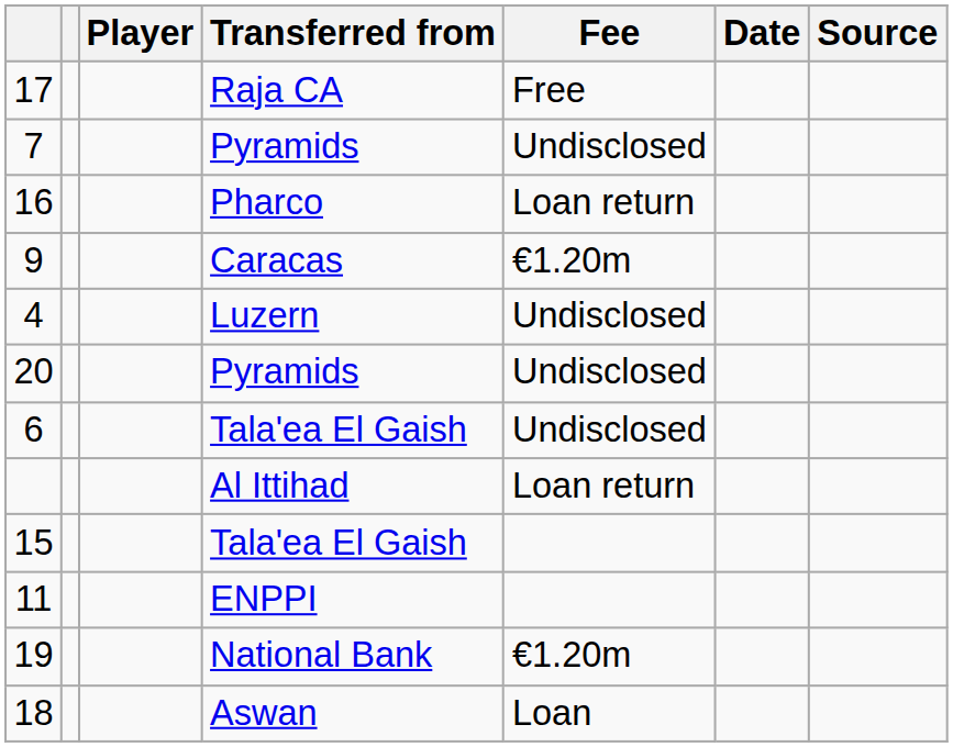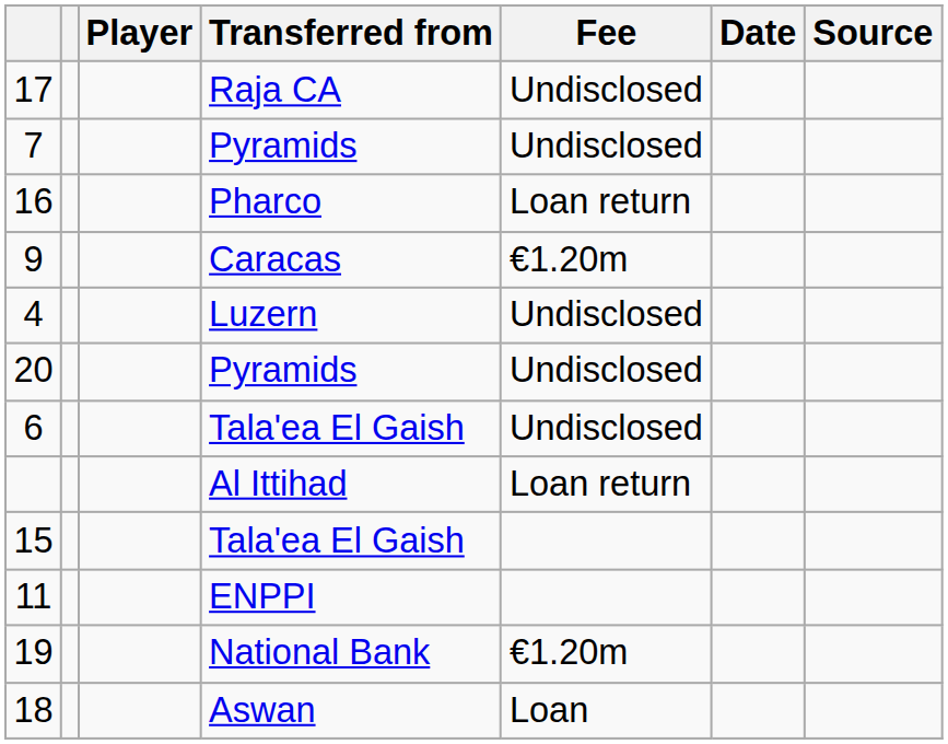17 | Fee: Free -> Undisclosed
